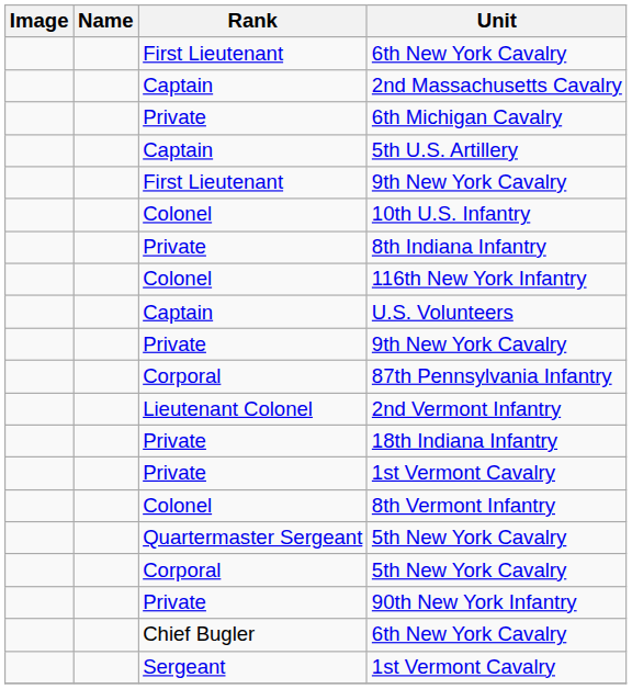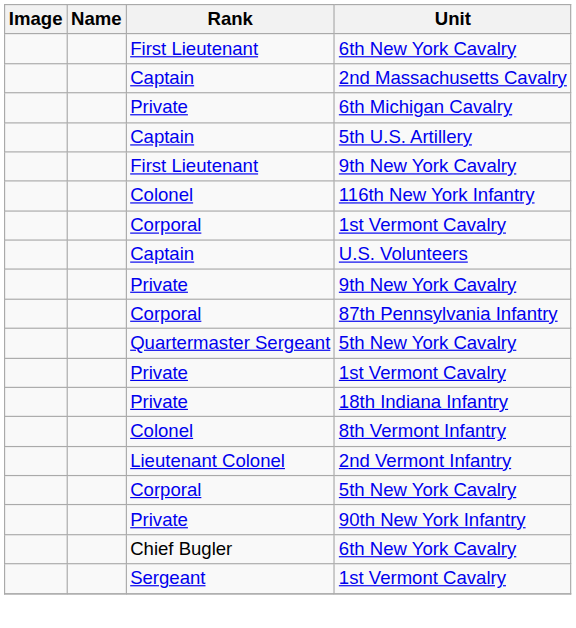- row: Colonel | 10th U.S. Infantry
- row: Private | 8th Indiana Infantry
+ row: Corporal | 1st Vermont Cavalry
rows swapped: Quartermaster Sergeant / 5th New York Cavalry <-> 2nd Vermont Infantry
rows swapped: Private / 1st Vermont Cavalry <-> 18th Indiana Infantry
